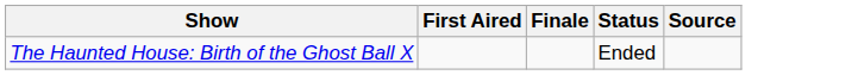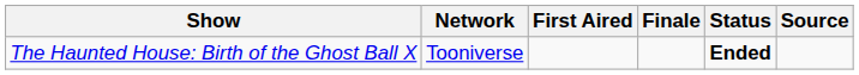+ column: Network | Tooniverse
The Haunted House: Birth of the Ghost Ball X | Status: normal -> bold
